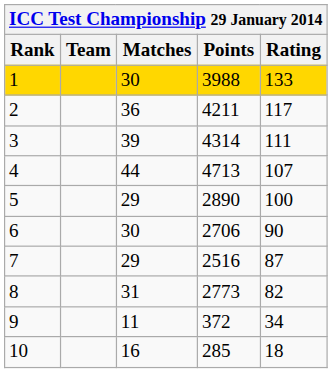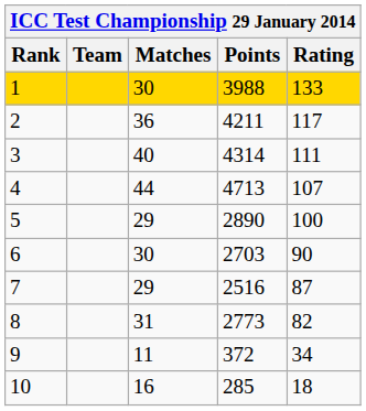3 | Matches: 39 -> 40
6 | Points: 2706 -> 2703
